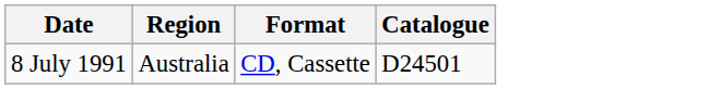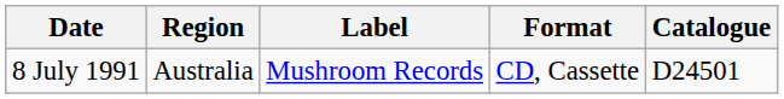+ column: Label | Mushroom Records
